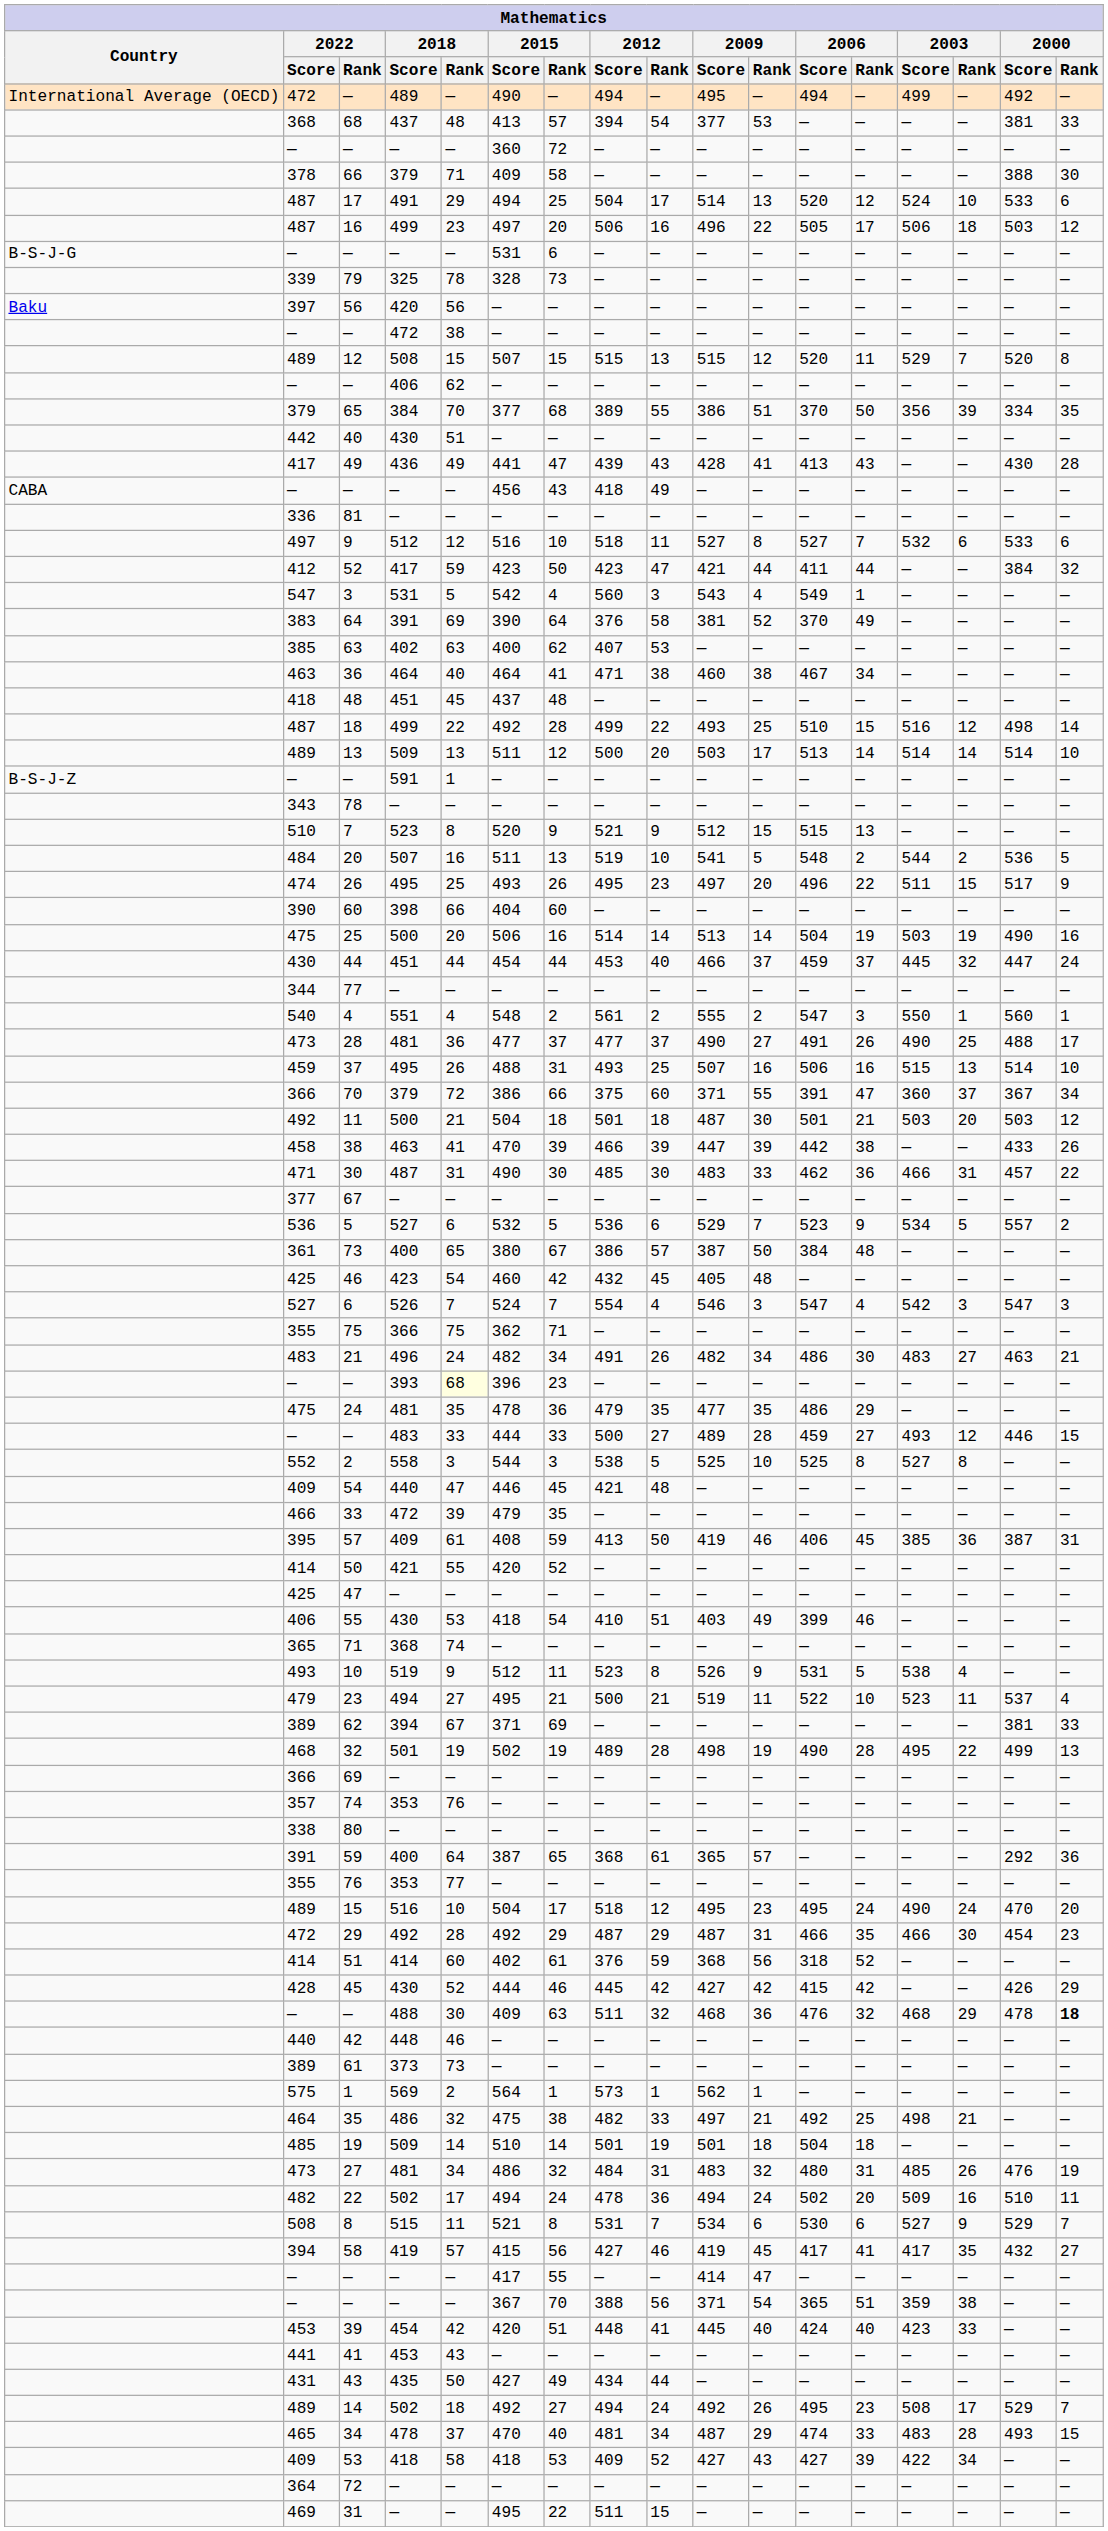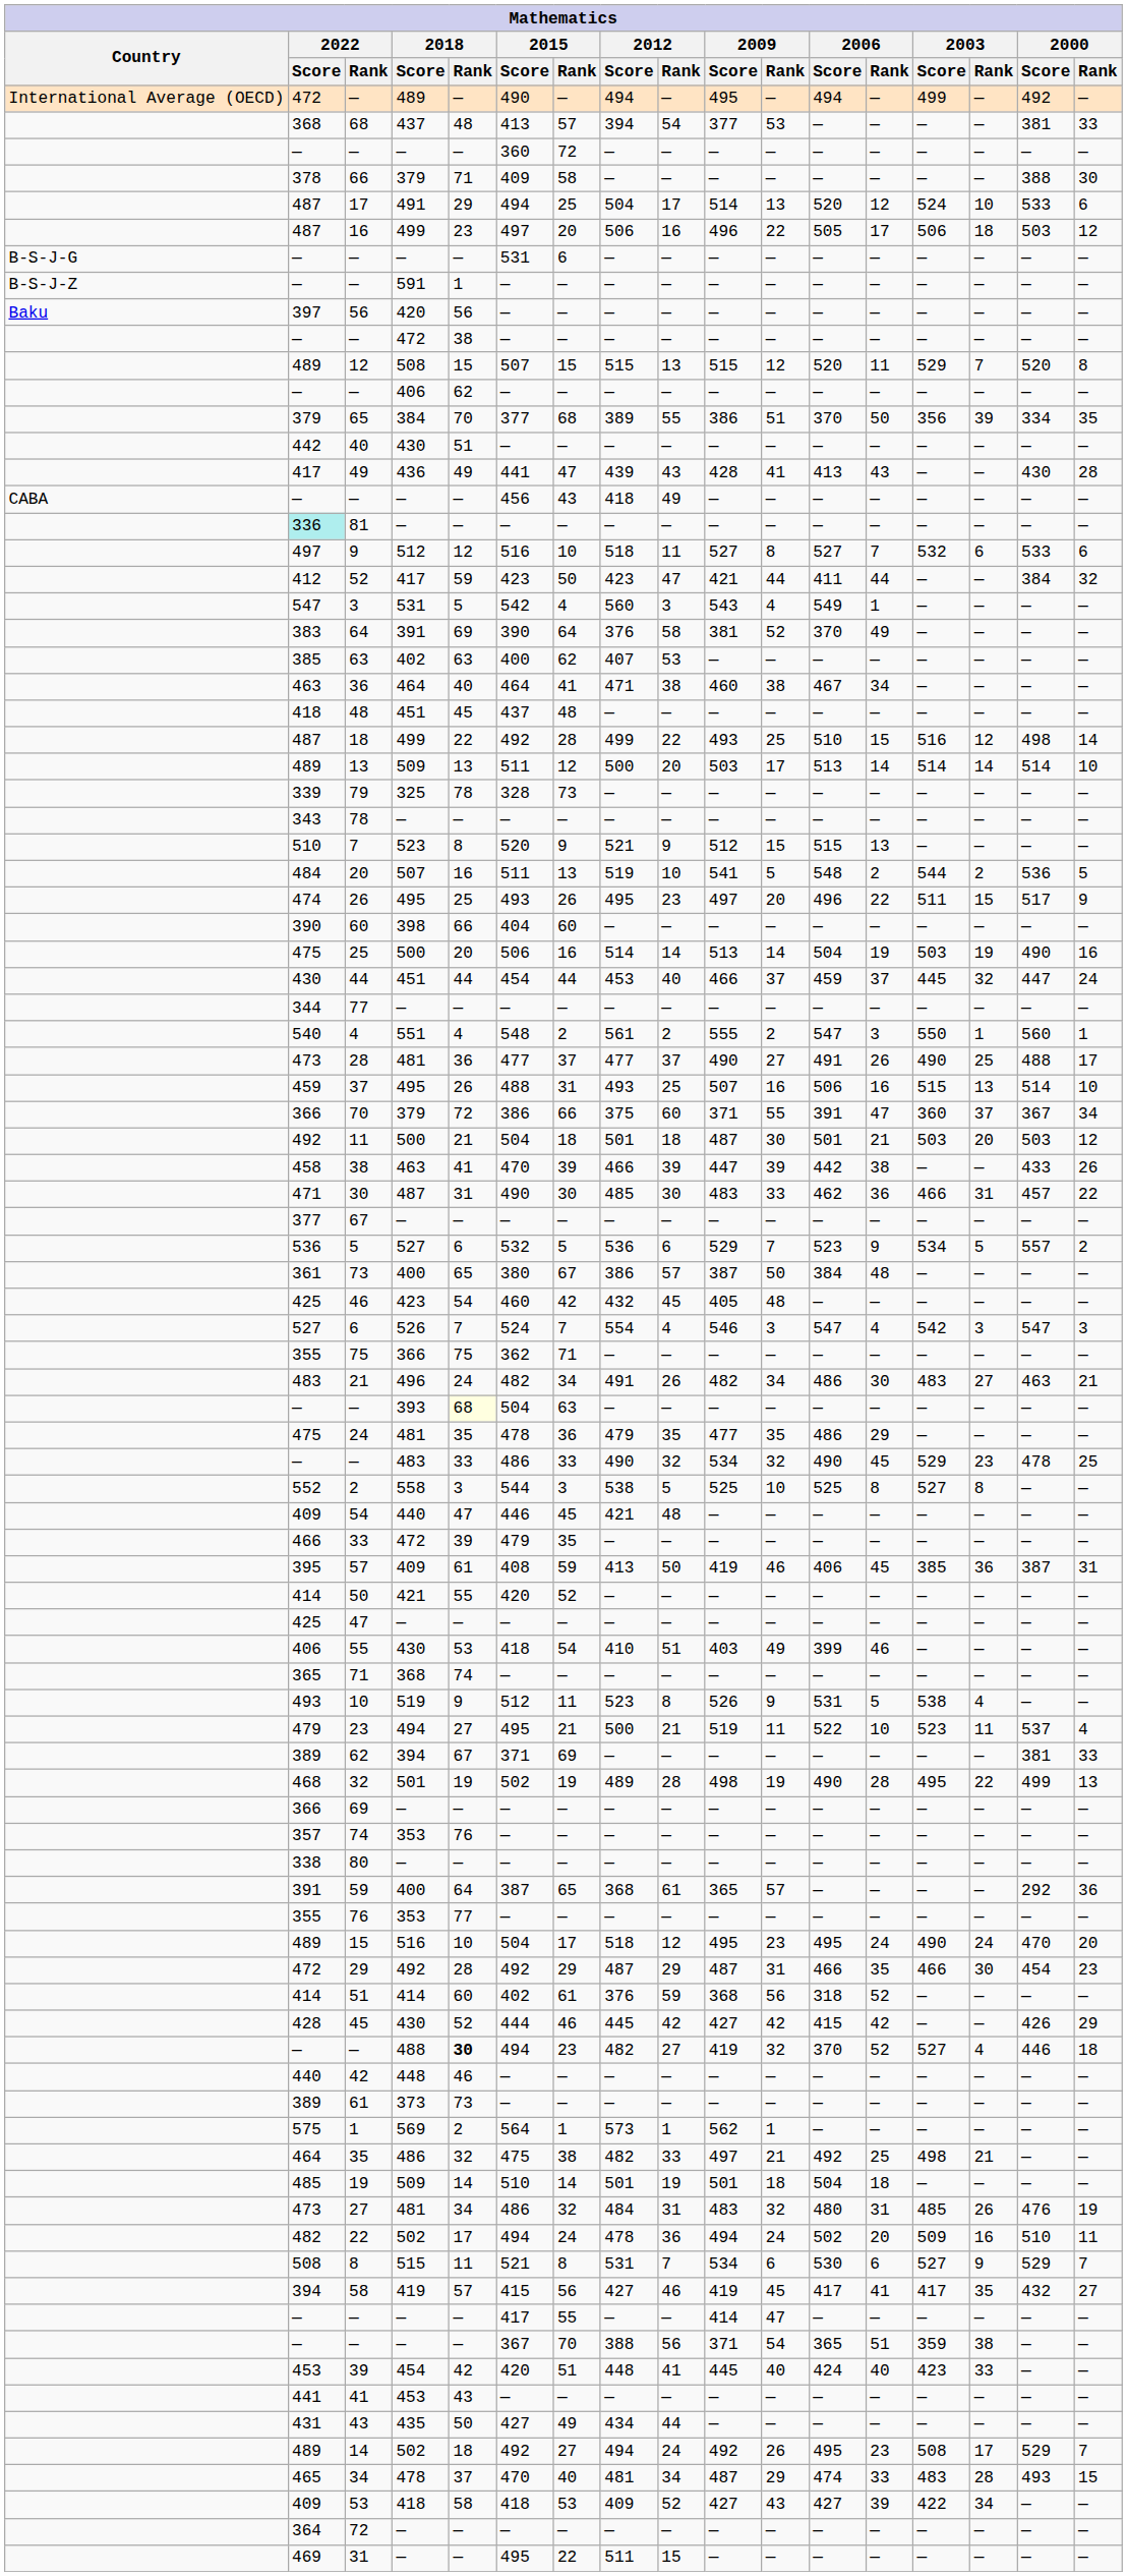rows swapped: — / 591 <-> 79
81 | 2022 / Score: no background -> paleturquoise background
— / 393 | 2015 / Score: 396 -> 504
— / 393 | 2015 / Rank: 23 -> 63
— / 483 | 2015 / Score: 444 -> 486
— / 483 | 2012 / Score: 500 -> 490
— / 483 | 2012 / Rank: 27 -> 32
— / 483 | 2009 / Score: 489 -> 534
— / 483 | 2009 / Rank: 28 -> 32
— / 483 | 2006 / Score: 459 -> 490
— / 483 | 2006 / Rank: 27 -> 45
— / 483 | 2003 / Score: 493 -> 529
— / 483 | 2003 / Rank: 12 -> 23
— / 483 | 2000 / Score: 446 -> 478
— / 483 | 2000 / Rank: 15 -> 25
— / 488 | 2018 / Rank: normal -> bold
— / 488 | 2015 / Score: 409 -> 494
— / 488 | 2015 / Rank: 63 -> 23
— / 488 | 2012 / Score: 511 -> 482
— / 488 | 2012 / Rank: 32 -> 27
— / 488 | 2009 / Score: 468 -> 419
— / 488 | 2009 / Rank: 36 -> 32
— / 488 | 2006 / Score: 476 -> 370
— / 488 | 2006 / Rank: 32 -> 52
— / 488 | 2003 / Score: 468 -> 527
— / 488 | 2003 / Rank: 29 -> 4
— / 488 | 2000 / Score: 478 -> 446
— / 488 | 2000 / Rank: bold -> normal
